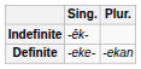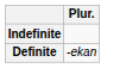- column: Sing. | -êk- | -eke-
